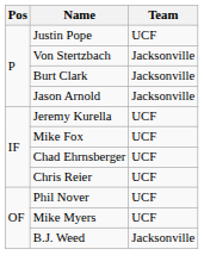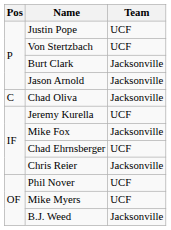Von Stertzbach | Team: Jacksonville -> UCF
+ row: C | Chad Oliva | Jacksonville
Mike Fox | Team: UCF -> Jacksonville
Chris Reier | Team: UCF -> Jacksonville
